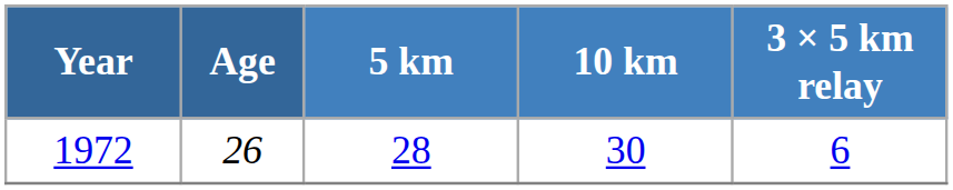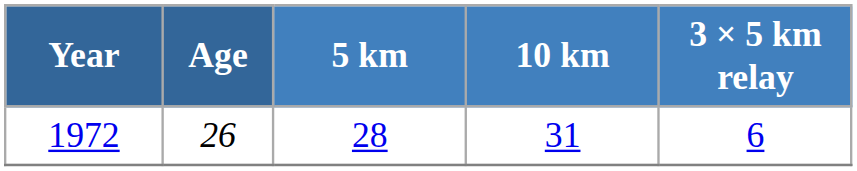1972 | 10 km: 30 -> 31
